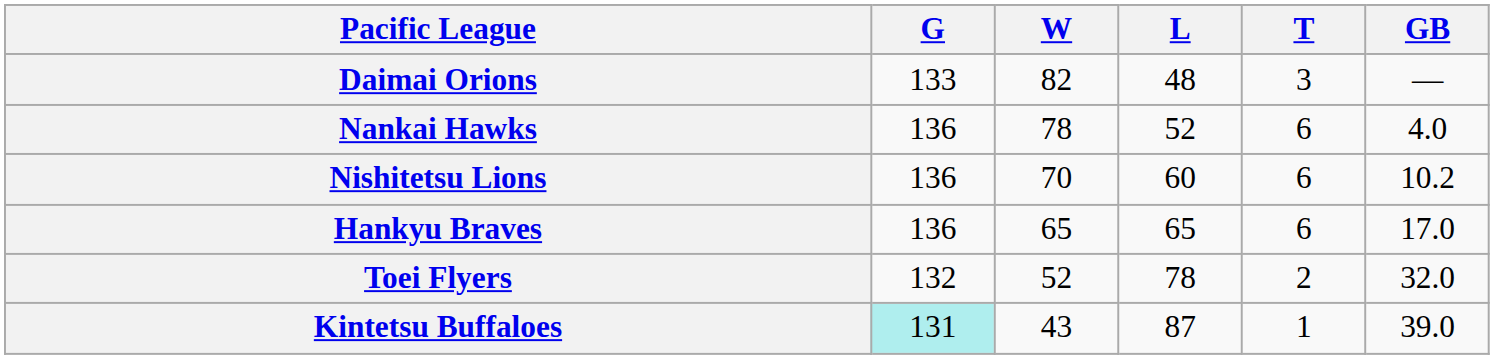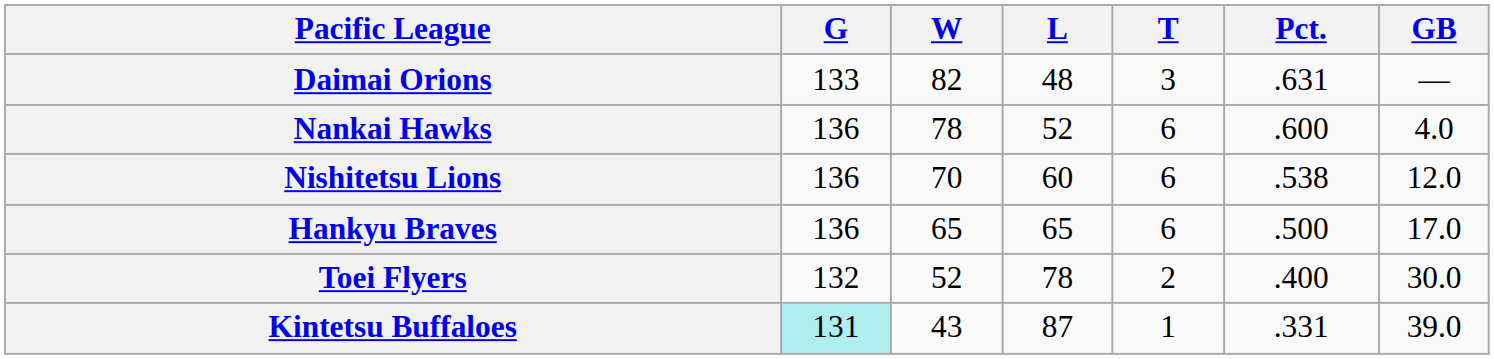+ column: Pct. | .631 | .600 | .538 | .500 | .400 | .331
Nishitetsu Lions | GB: 10.2 -> 12.0
Toei Flyers | GB: 32.0 -> 30.0
